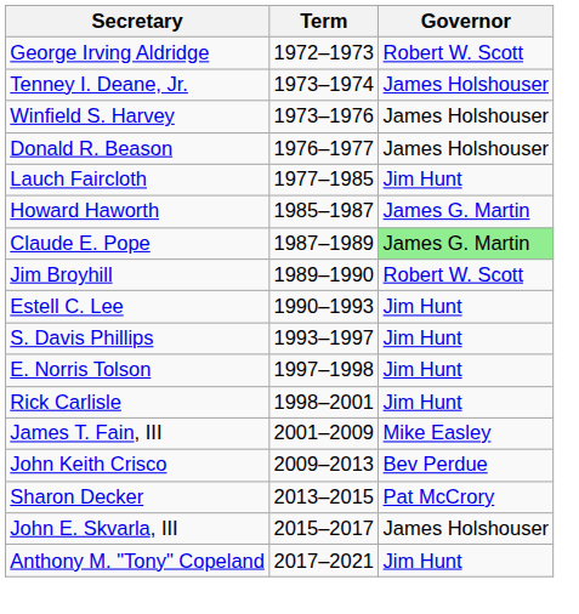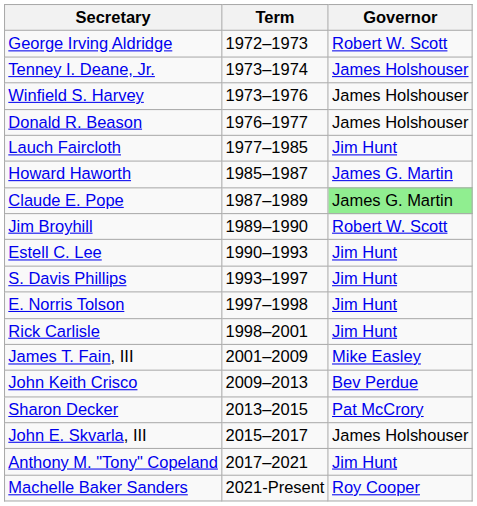+ row: Machelle Baker Sanders | 2021-Present | Roy Cooper
